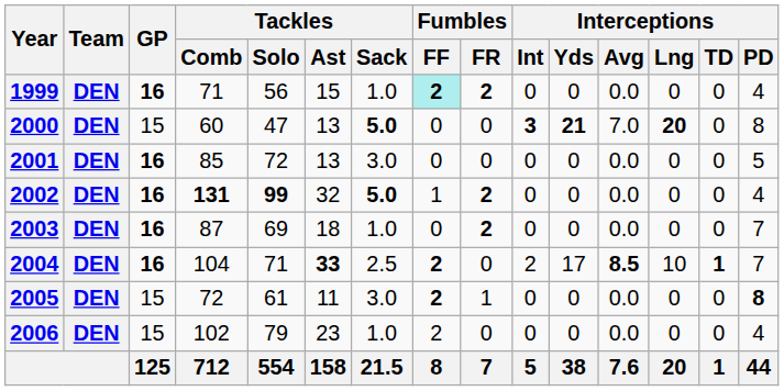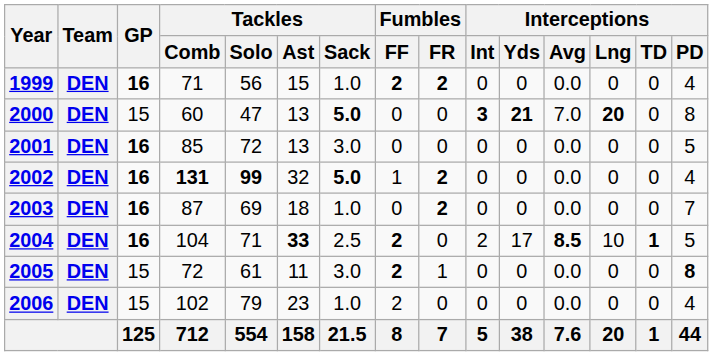1999 | Fumbles / FF: paleturquoise background -> no background
2004 | Interceptions / PD: 7 -> 5
